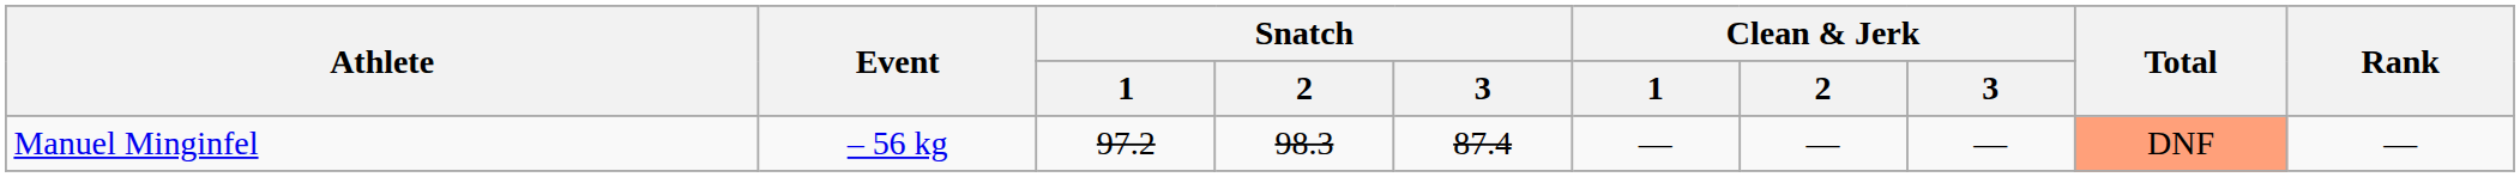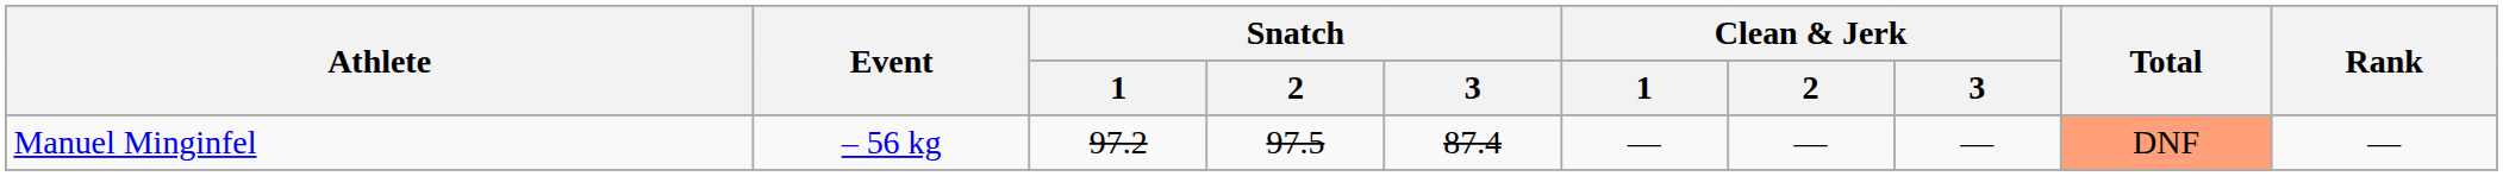Manuel Minginfel | Snatch / 2: 98.3 -> 97.5
